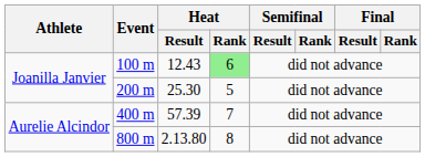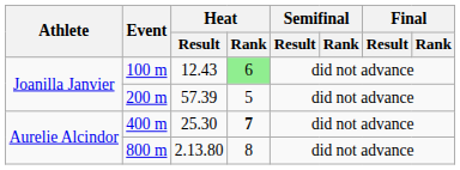200 m | Heat / Result: 25.30 -> 57.39
400 m | Heat / Result: 57.39 -> 25.30
400 m | Heat / Rank: normal -> bold
